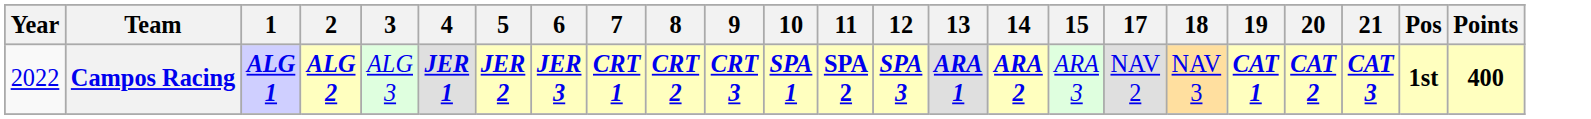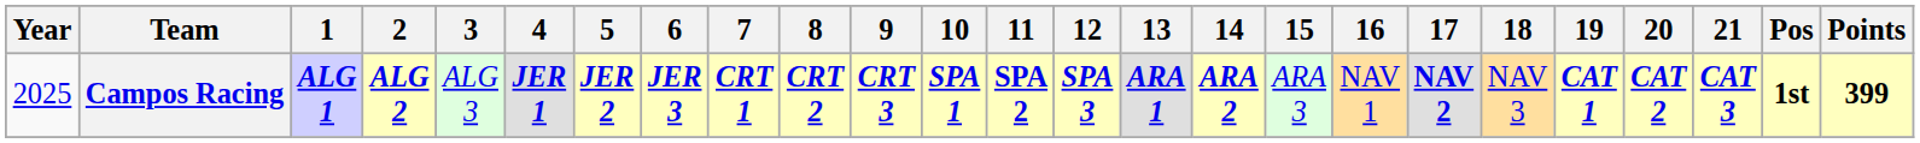+ column: 16 | NAV 1
Campos Racing | Year: 2022 -> 2025
Campos Racing | 17: normal -> bold
Campos Racing | Points: 400 -> 399
